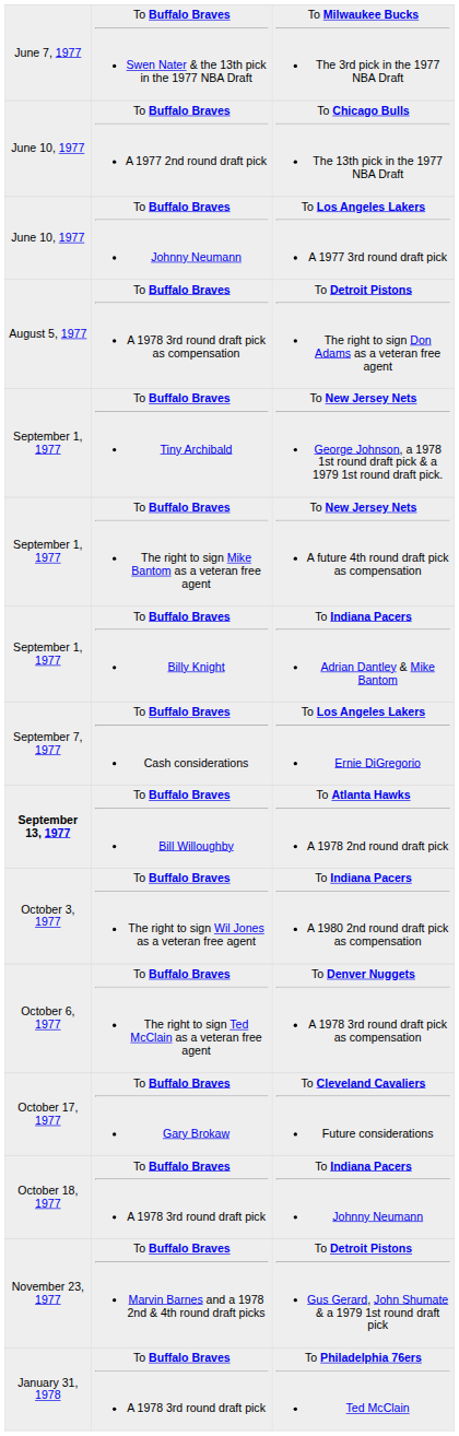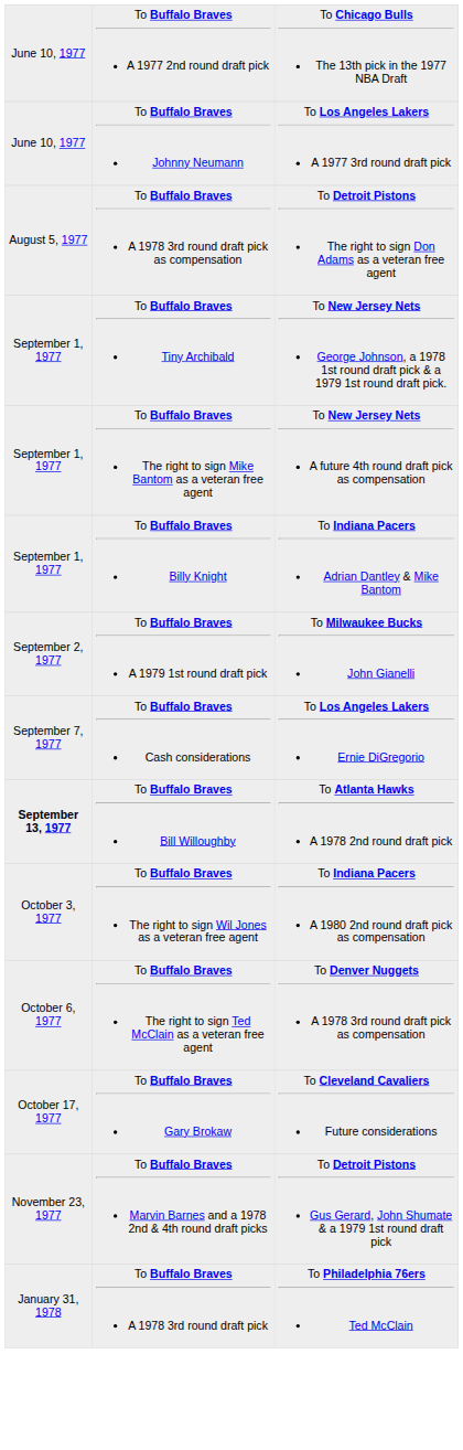- row: June 7, 1977 | To Buffalo Braves Swen Nater & the 13th pick in the 1977 NBA Draft | To Milwaukee Bucks The 3rd pick in the 1977 NBA Draft
+ row: September 2, 1977 | To Buffalo Braves A 1979 1st round draft pick | To Milwaukee Bucks John Gianelli
- row: October 18, 1977 | To Buffalo Braves A 1978 3rd round draft pick | To Indiana Pacers Johnny Neumann
